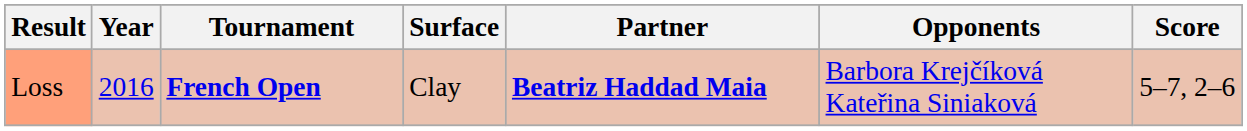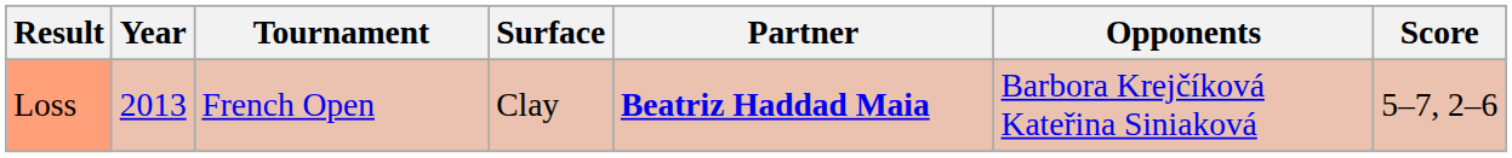Loss | Year: 2016 -> 2013
Loss | Tournament: bold -> normal
